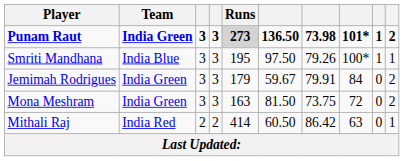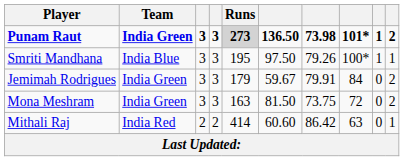Mithali Raj | column 6: 60.50 -> 60.60
